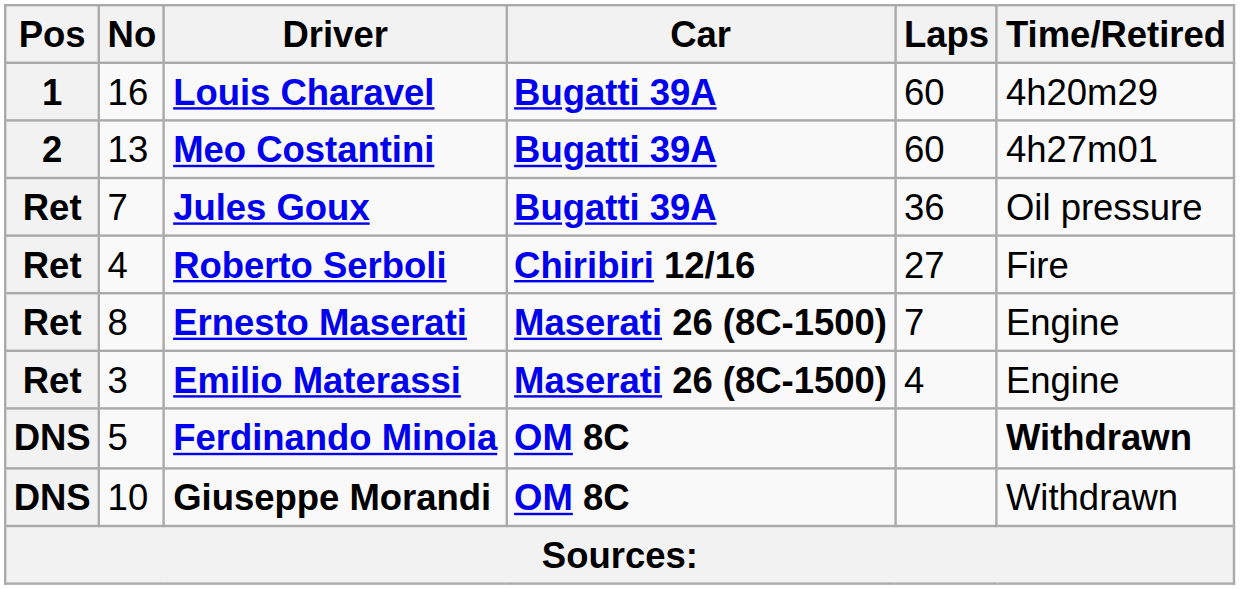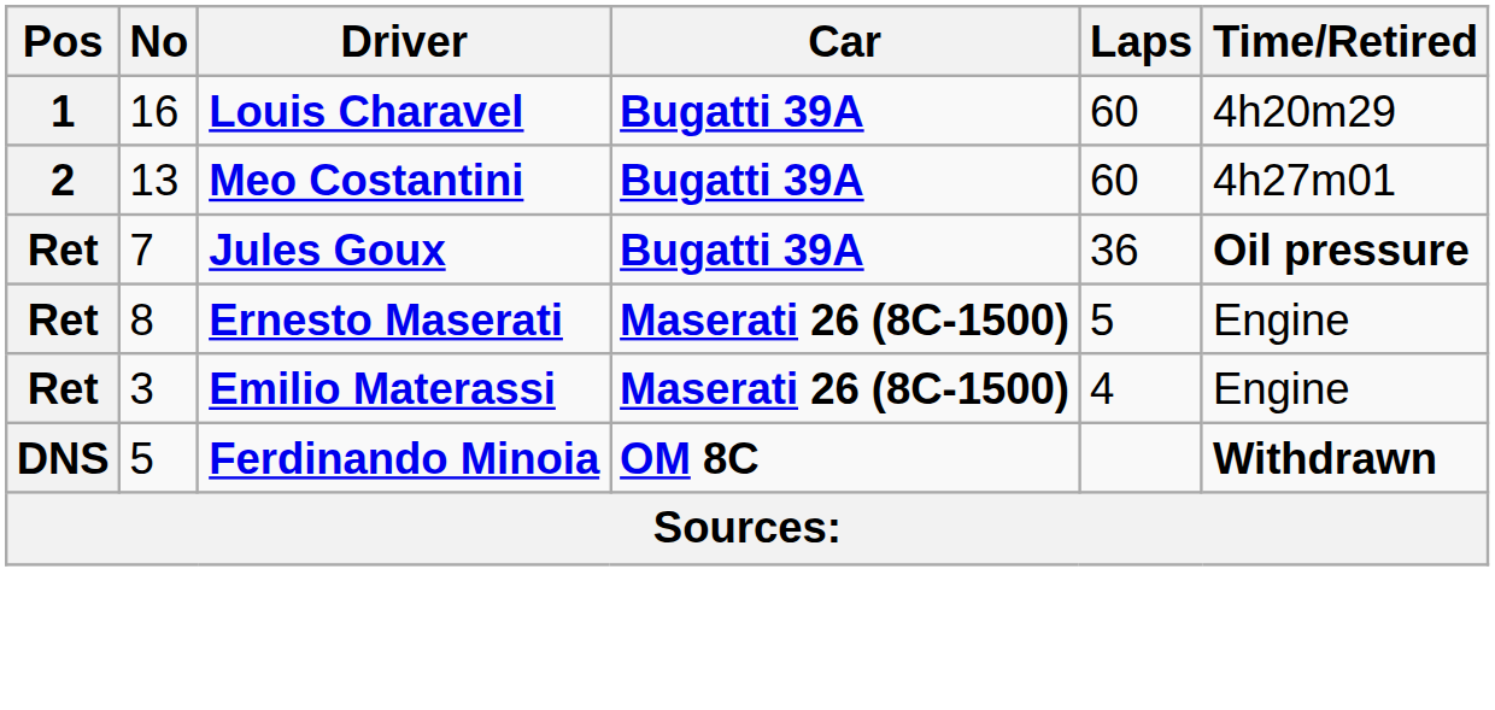Jules Goux | Time/Retired: normal -> bold
- row: Ret | 4 | Roberto Serboli | Chiribiri 12/16 | 27 | Fire
Ernesto Maserati | Laps: 7 -> 5
- row: DNS | 10 | Giuseppe Morandi | OM 8C | Withdrawn
